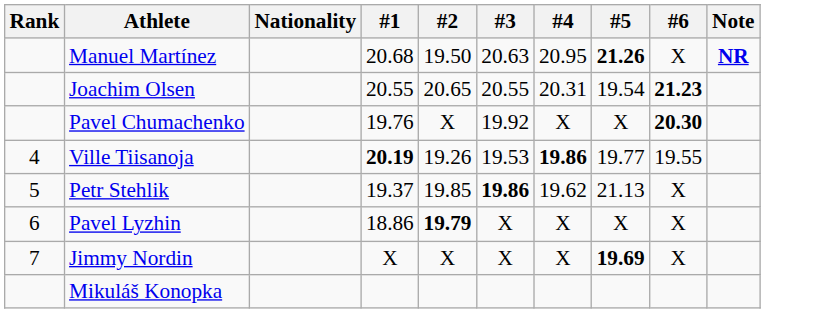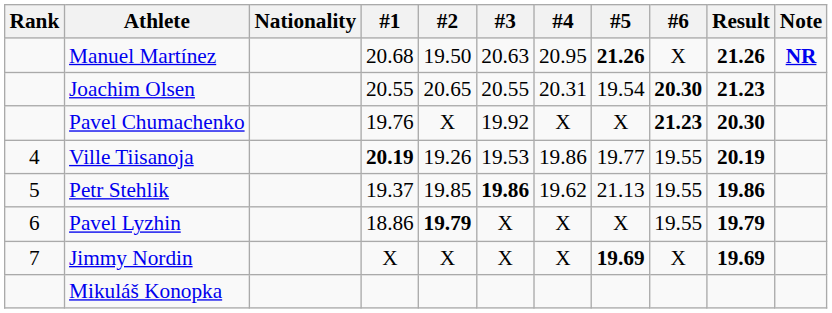+ column: Result | 21.26 | 21.23 | 20.30 | 20.19 | 19.86 | 19.79 | 19.69
Joachim Olsen | #6: 21.23 -> 20.30
Pavel Chumachenko | #6: 20.30 -> 21.23
Ville Tiisanoja | #4: bold -> normal
Petr Stehlik | #6: X -> 19.55
Pavel Lyzhin | #6: X -> 19.55
